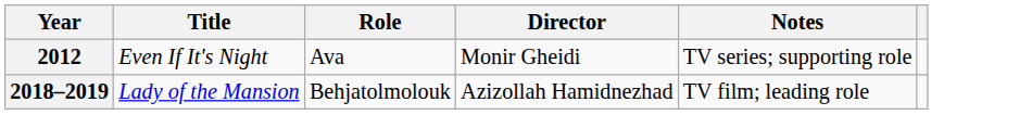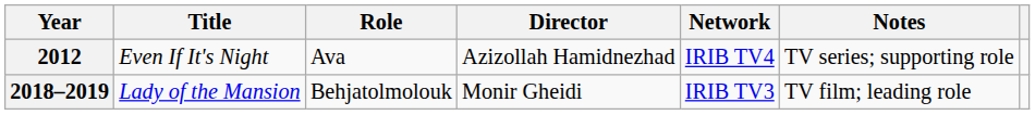+ column: Network | IRIB TV4 | IRIB TV3
2012 | Director: Monir Gheidi -> Azizollah Hamidnezhad
2018–2019 | Director: Azizollah Hamidnezhad -> Monir Gheidi
